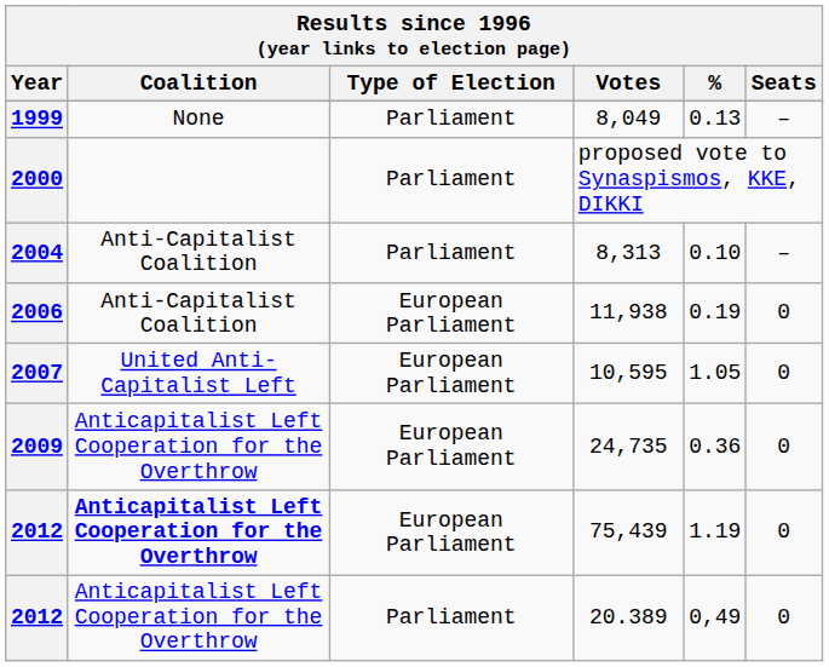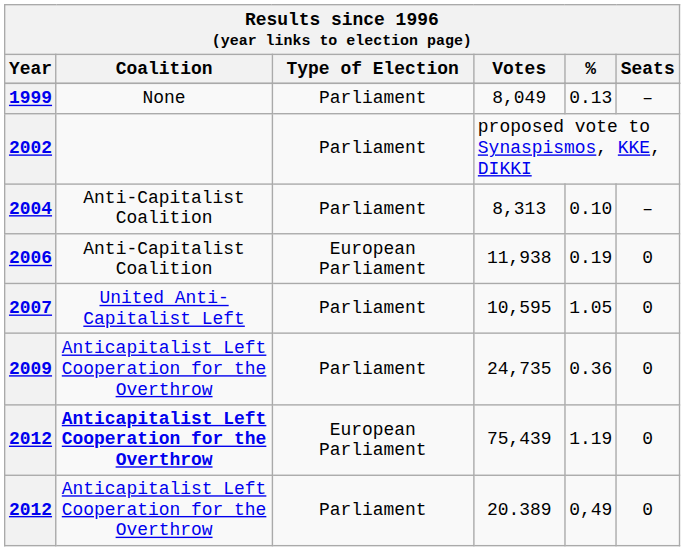proposed vote to Synaspismos, KKE, DIKKI | Year: 2000 -> 2002
10,595 | Type of Election: European Parliament -> Parliament
24,735 | Type of Election: European Parliament -> Parliament
